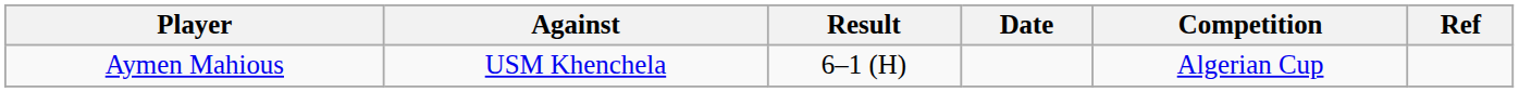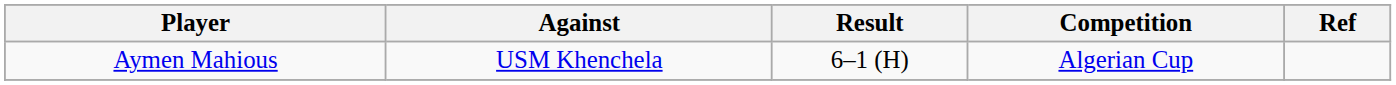- column: Date
